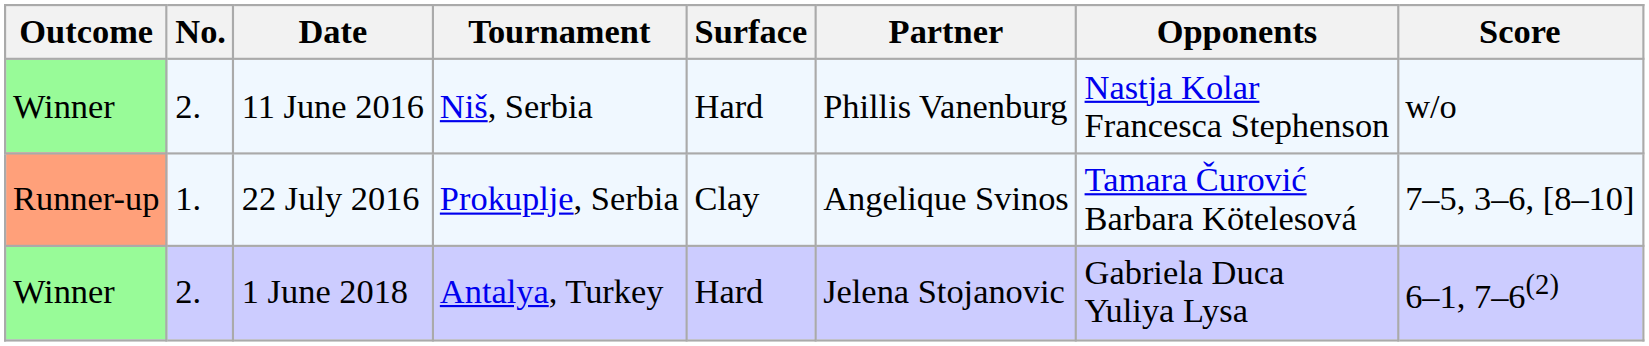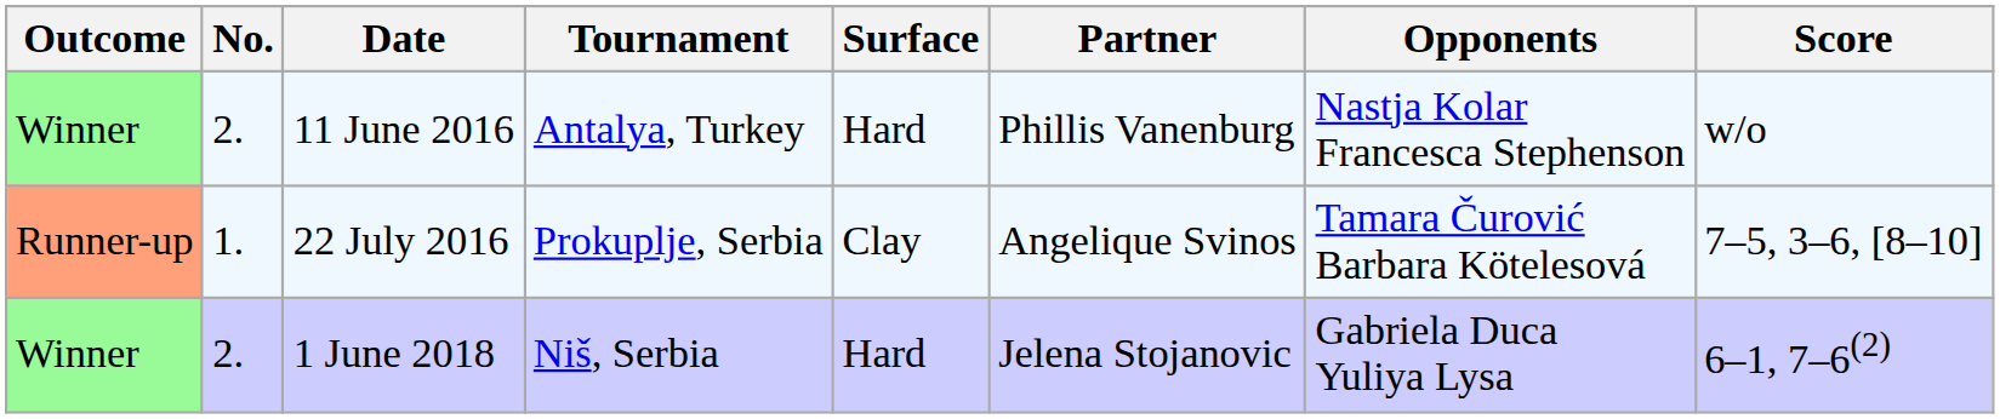11 June 2016 | Tournament: Niš, Serbia -> Antalya, Turkey
1 June 2018 | Tournament: Antalya, Turkey -> Niš, Serbia
